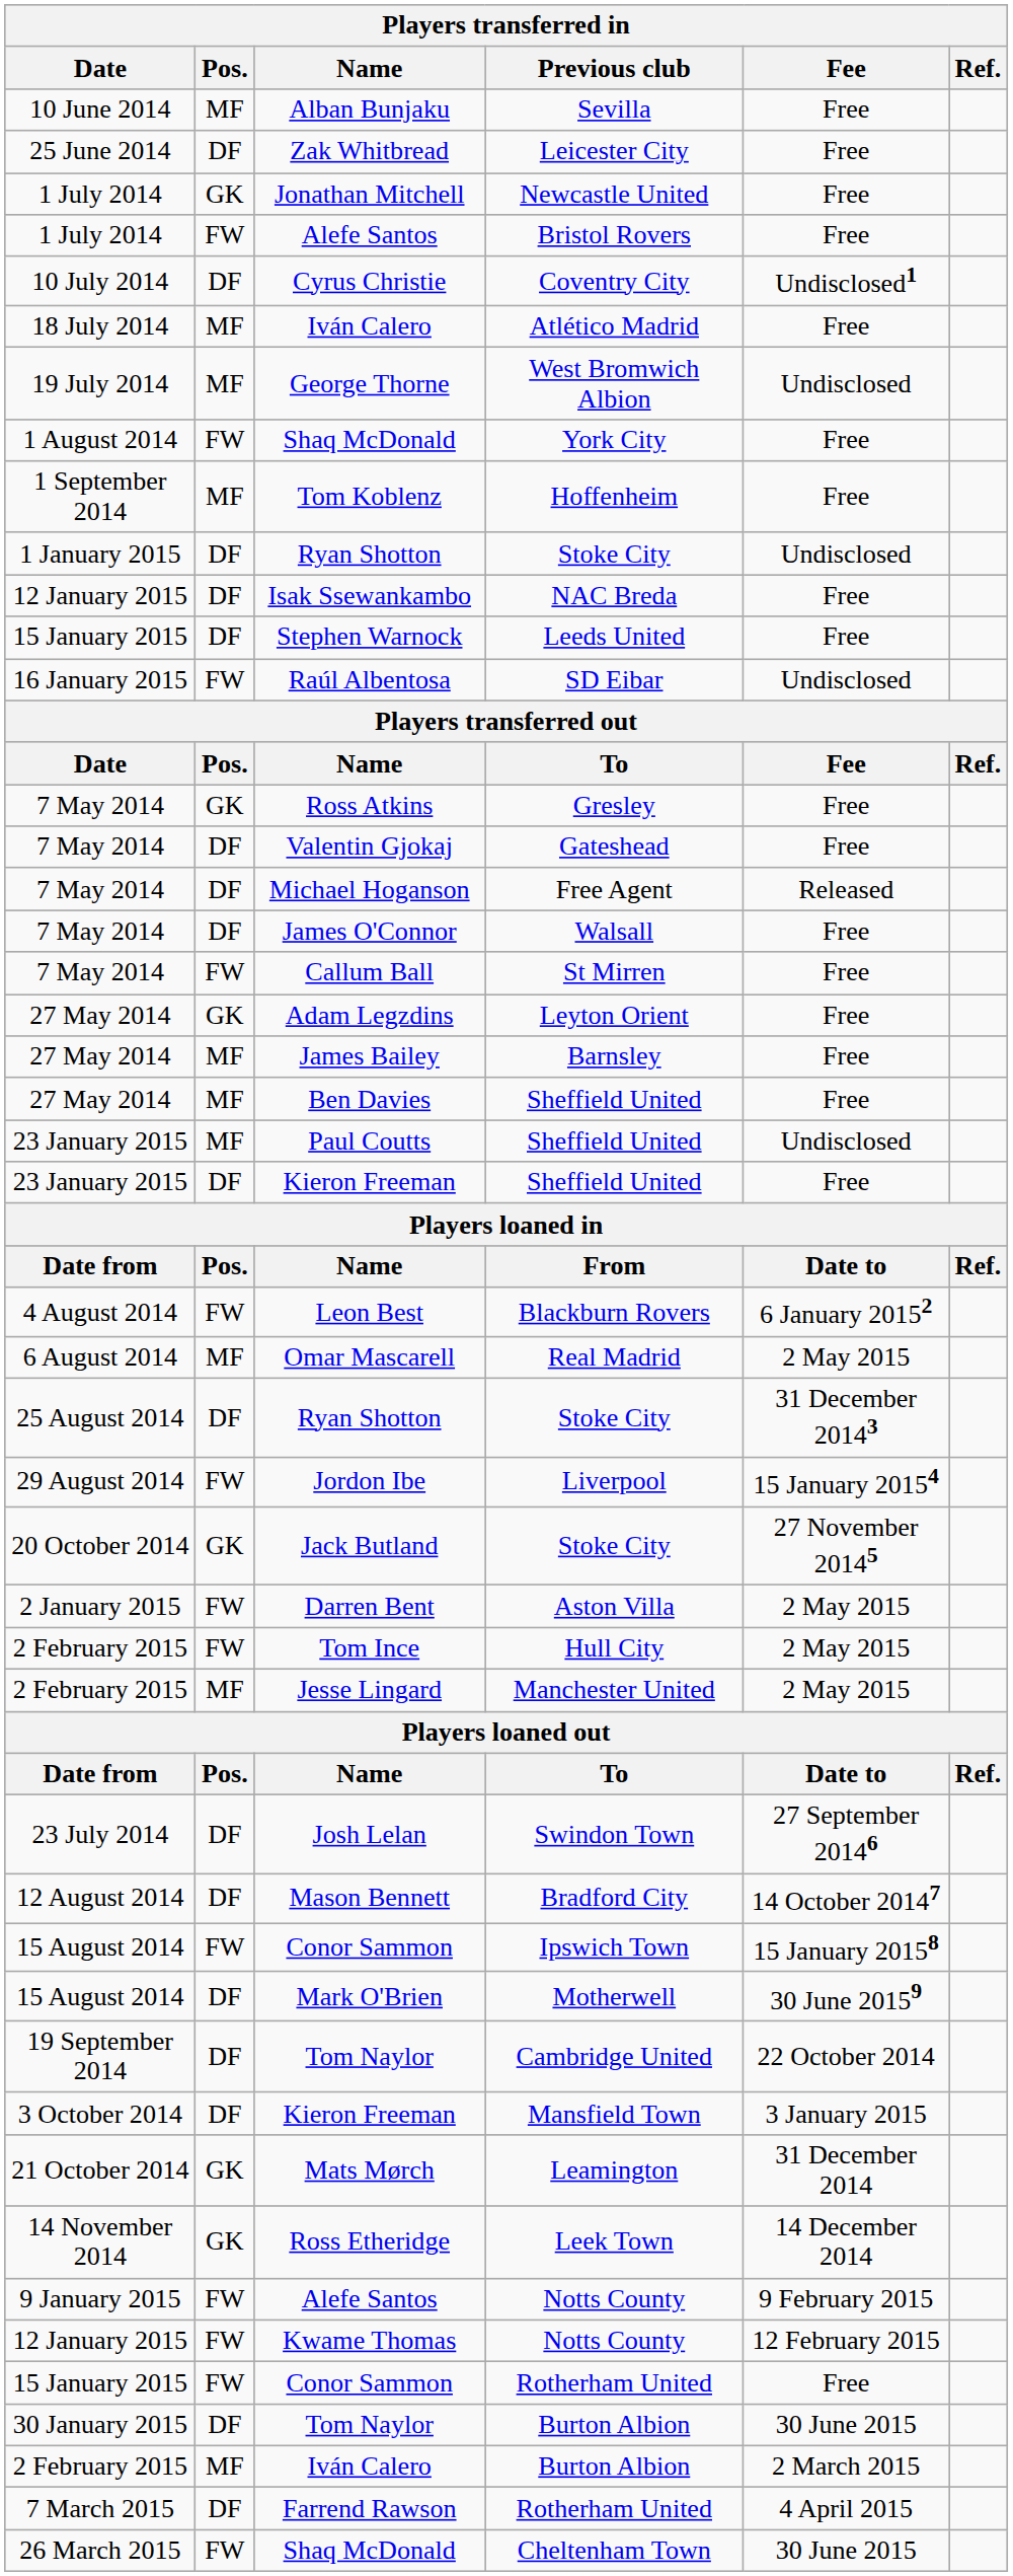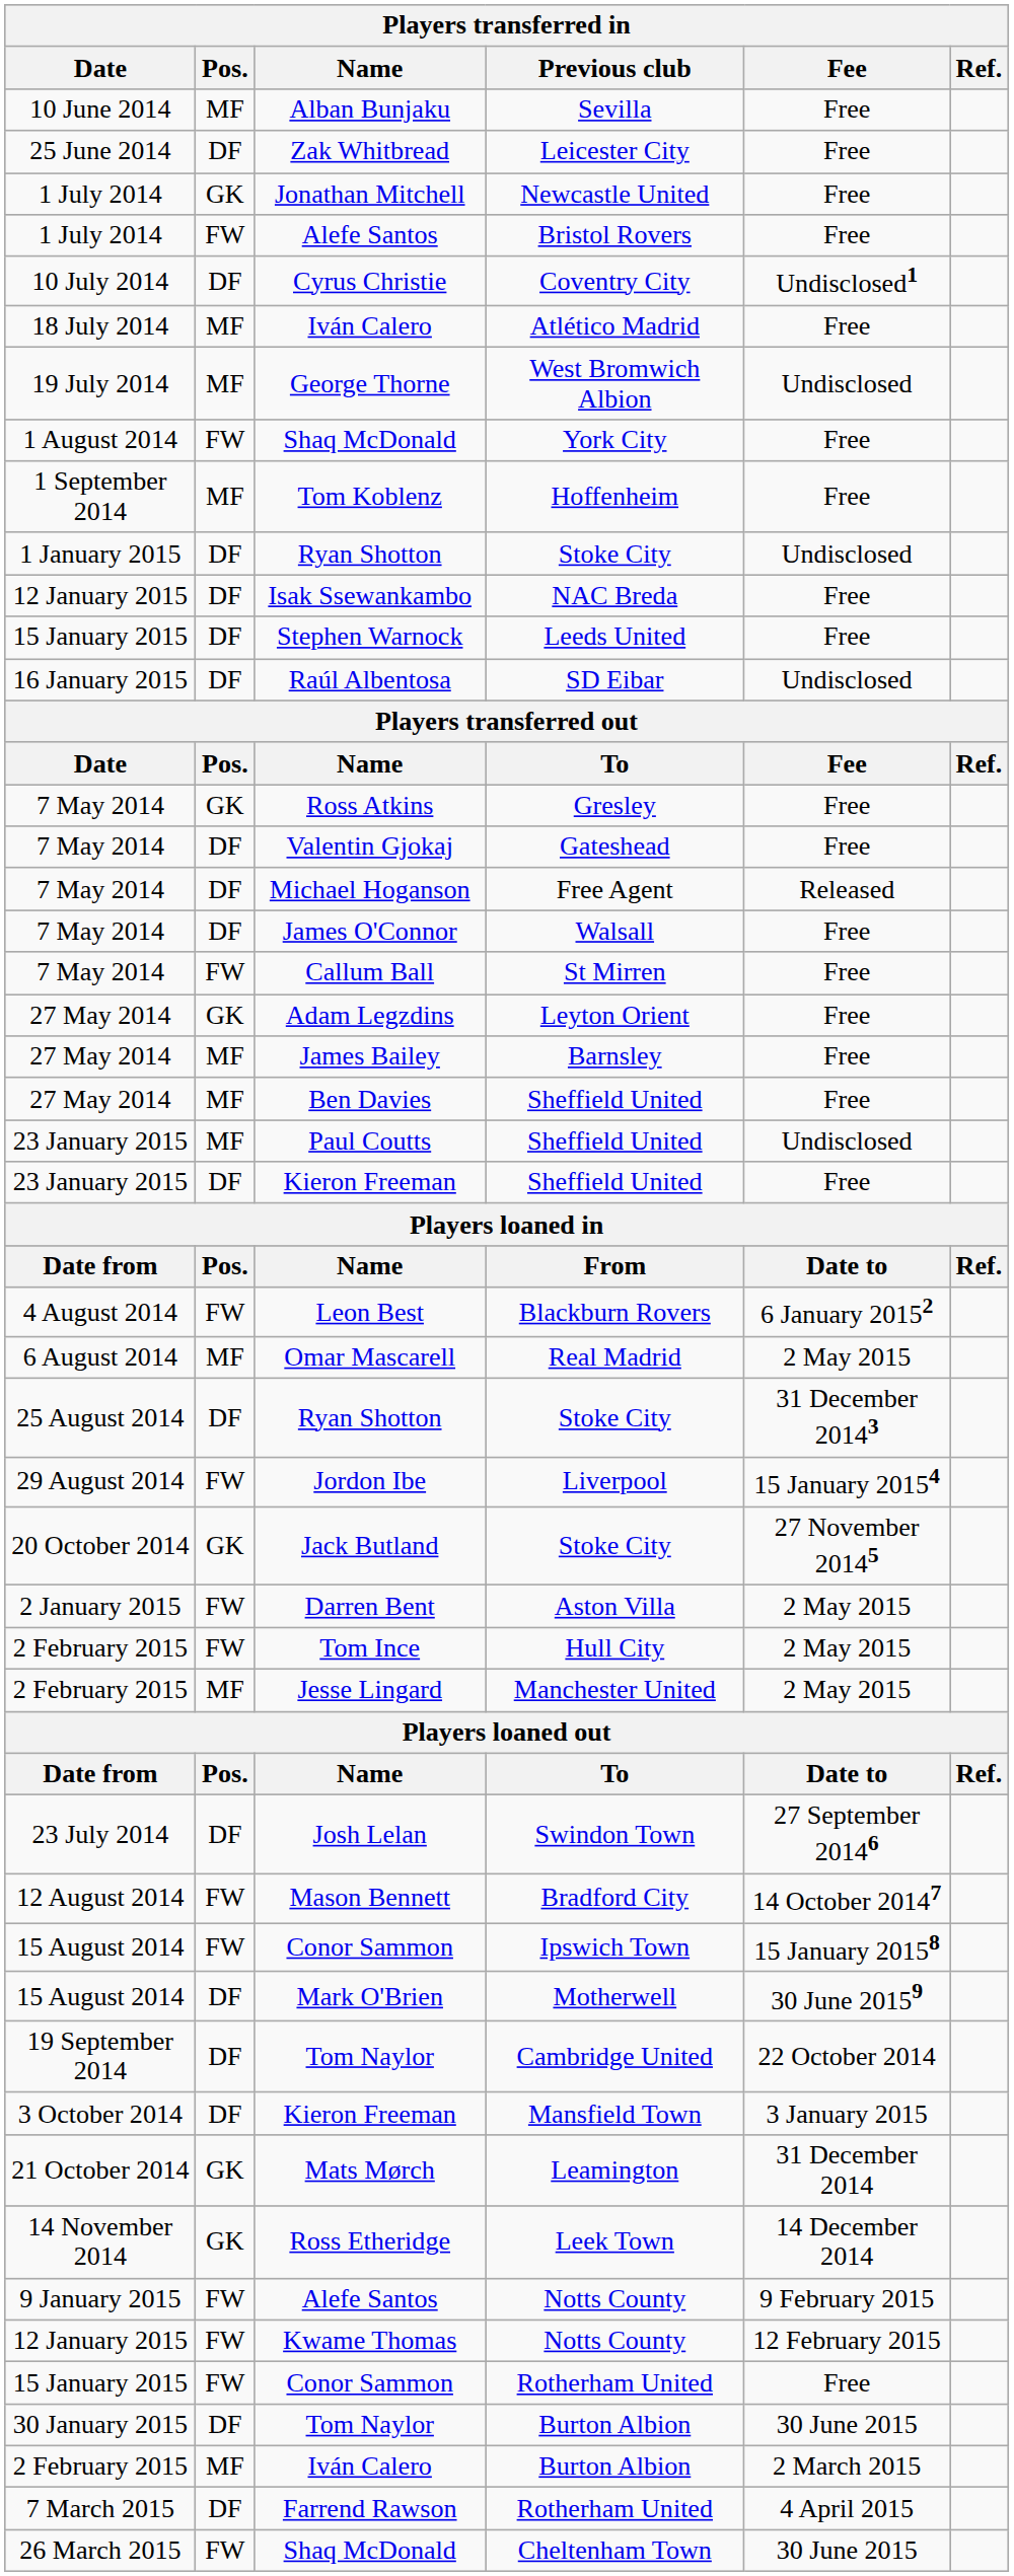Raúl Albentosa | Players transferred in / Pos.: FW -> DF
Mason Bennett | Players transferred in / Pos.: DF -> FW
